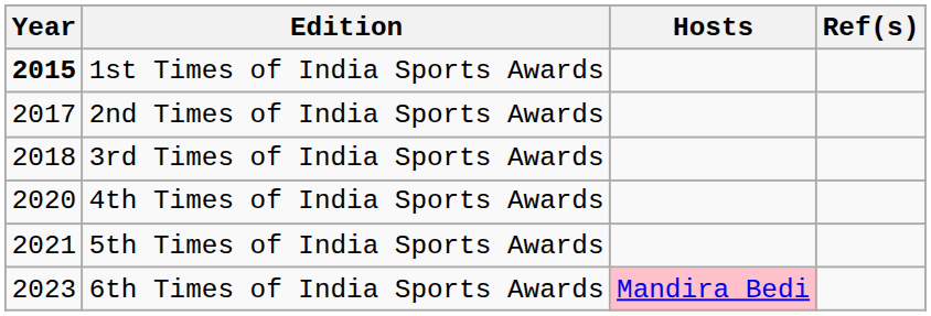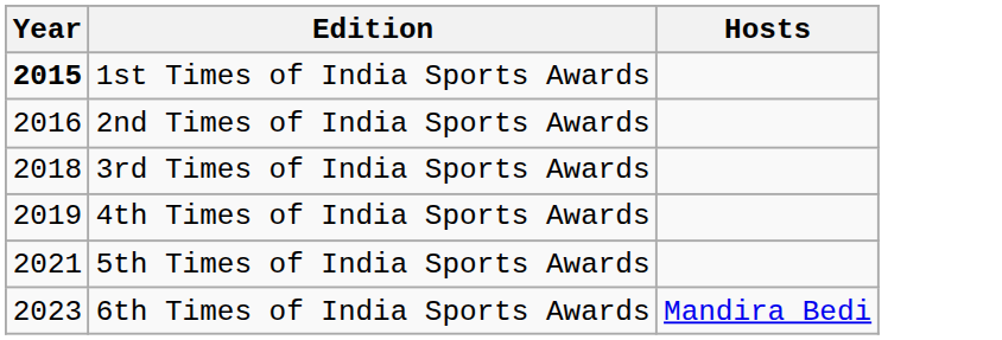- column: Ref(s)
2nd Times of India Sports Awards | Year: 2017 -> 2016
4th Times of India Sports Awards | Year: 2020 -> 2019
6th Times of India Sports Awards | Hosts: pink background -> no background
